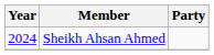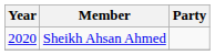Sheikh Ahsan Ahmed | Year: 2024 -> 2020
